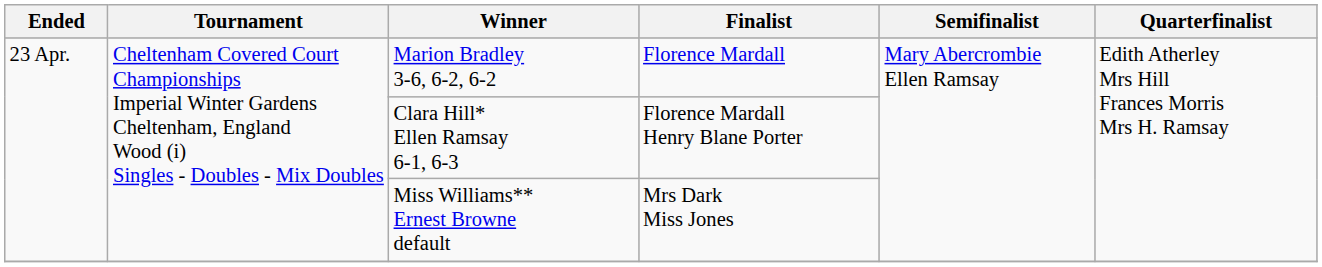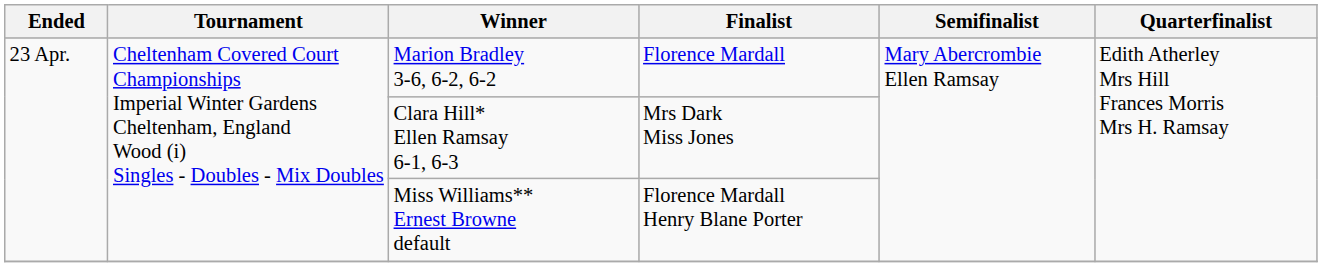Clara Hill* Ellen Ramsay 6-1, 6-3 | Finalist: Florence Mardall Henry Blane Porter -> Mrs Dark Miss Jones
Miss Williams** Ernest Browne default | Finalist: Mrs Dark Miss Jones -> Florence Mardall Henry Blane Porter
